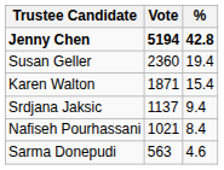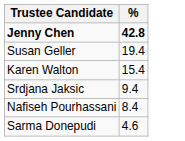- column: Vote | 5194 | 2360 | 1871 | 1137 | 1021 | 563
